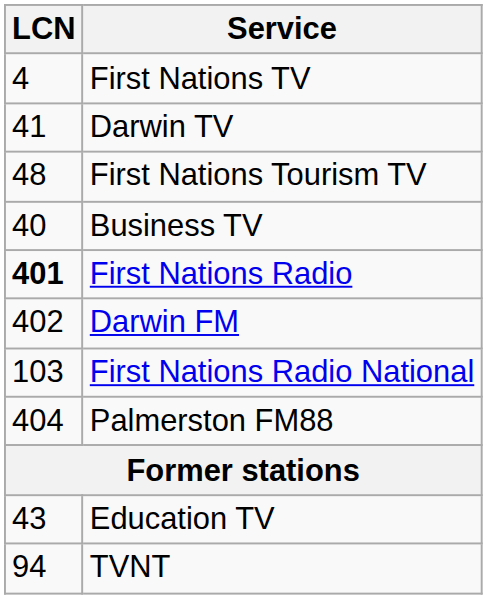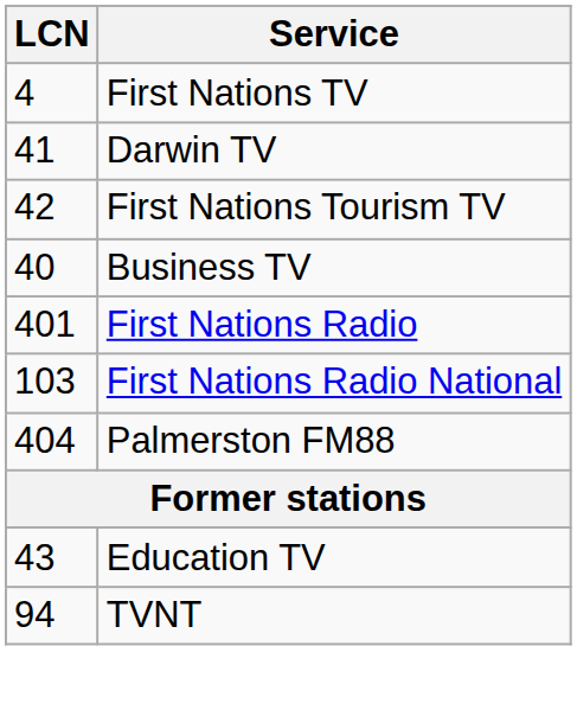First Nations Tourism TV | LCN: 48 -> 42
First Nations Radio | LCN: bold -> normal
- row: 402 | Darwin FM
